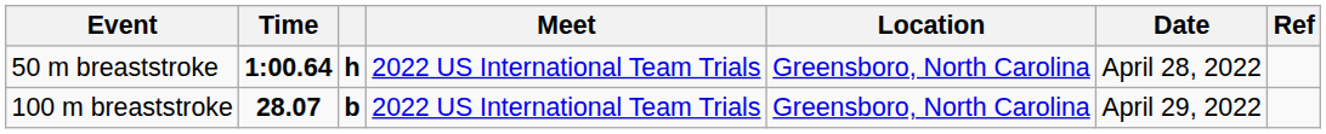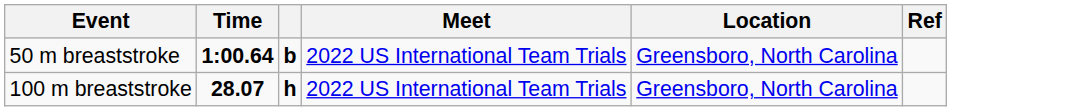- column: Date | April 28, 2022 | April 29, 2022
50 m breaststroke | column 3: h -> b
100 m breaststroke | column 3: b -> h
